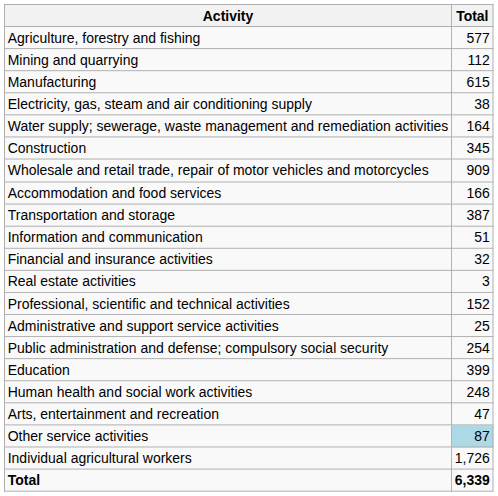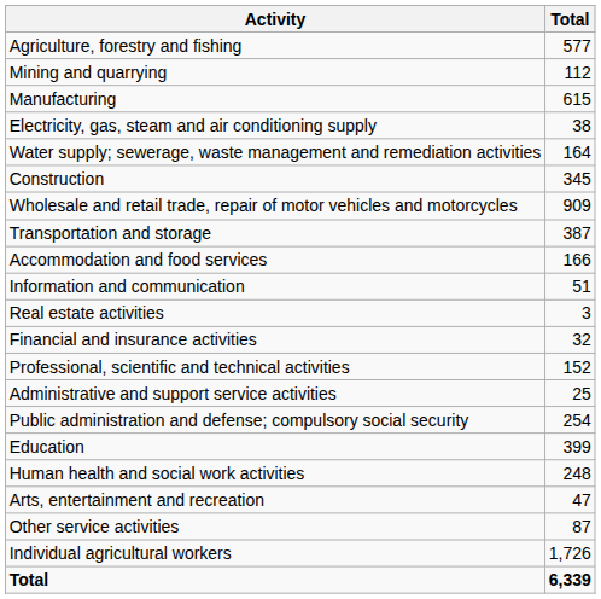rows swapped: Transportation and storage <-> Accommodation and food services
rows swapped: Financial and insurance activities <-> Real estate activities
Other service activities | Total: lightblue background -> no background
